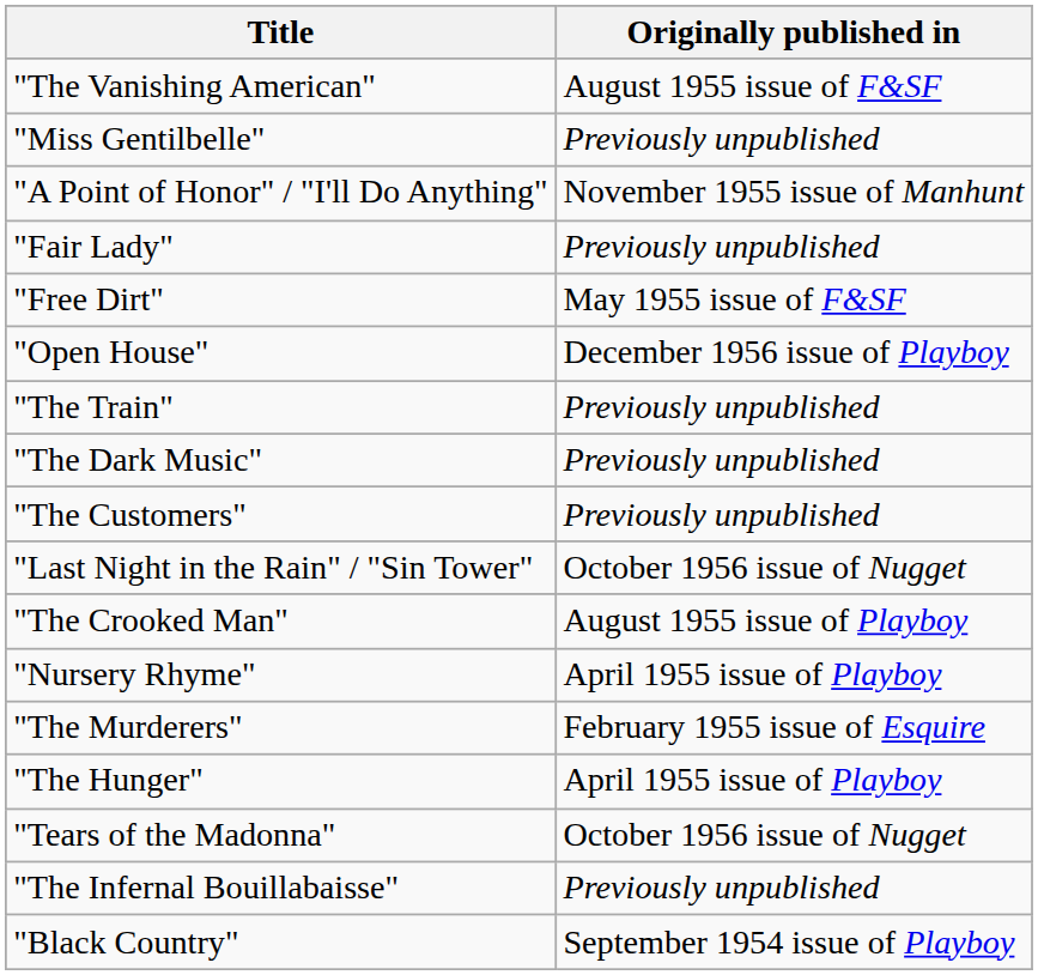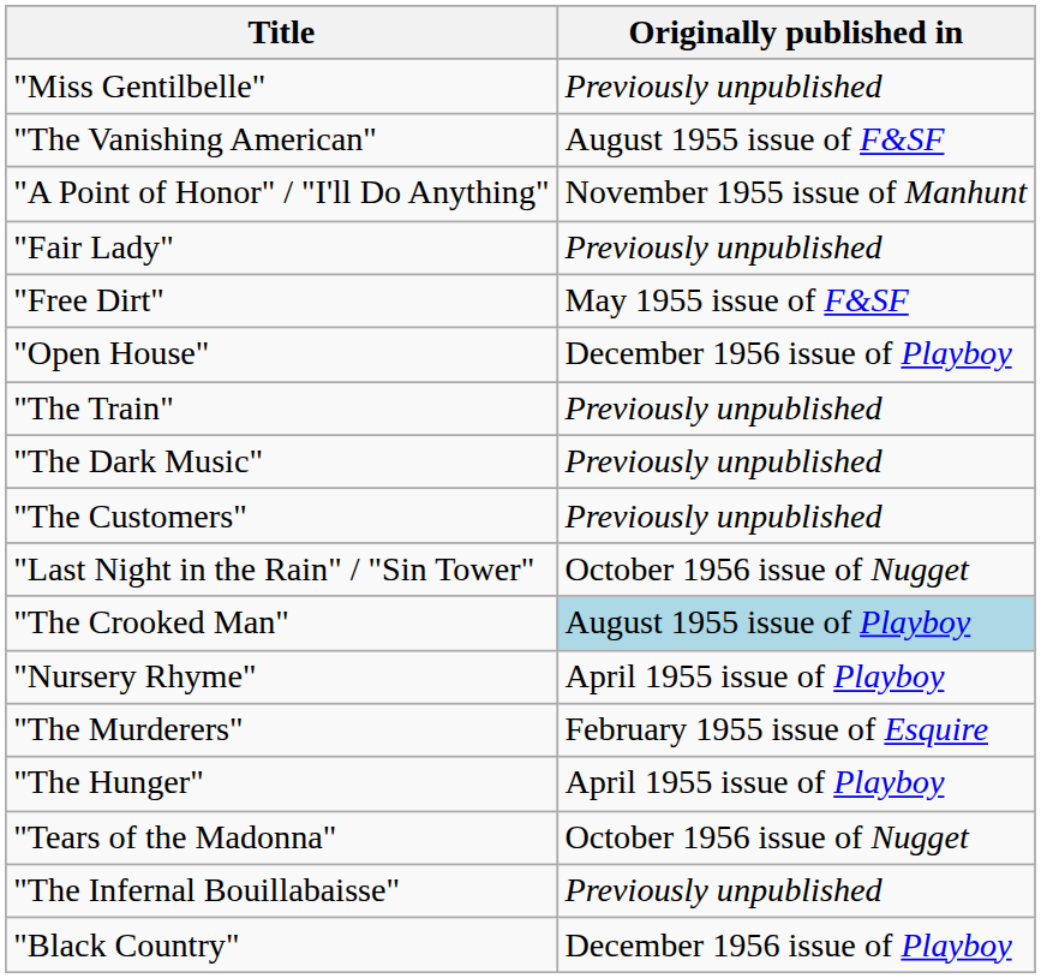rows swapped: "Miss Gentilbelle" <-> "The Vanishing American"
"The Crooked Man" | Originally published in: no background -> lightblue background
"Black Country" | Originally published in: September 1954 issue of Playboy -> December 1956 issue of Playboy
